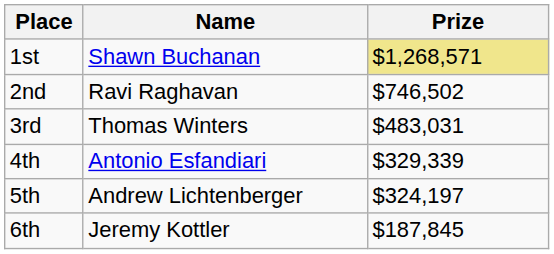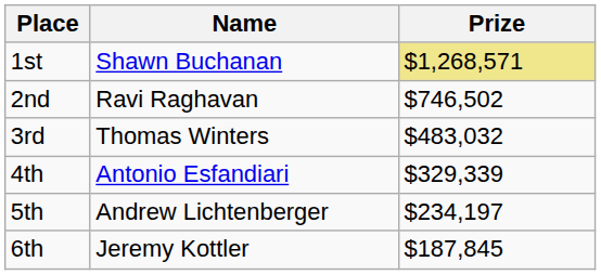3rd | Prize: $483,031 -> $483,032
5th | Prize: $324,197 -> $234,197
